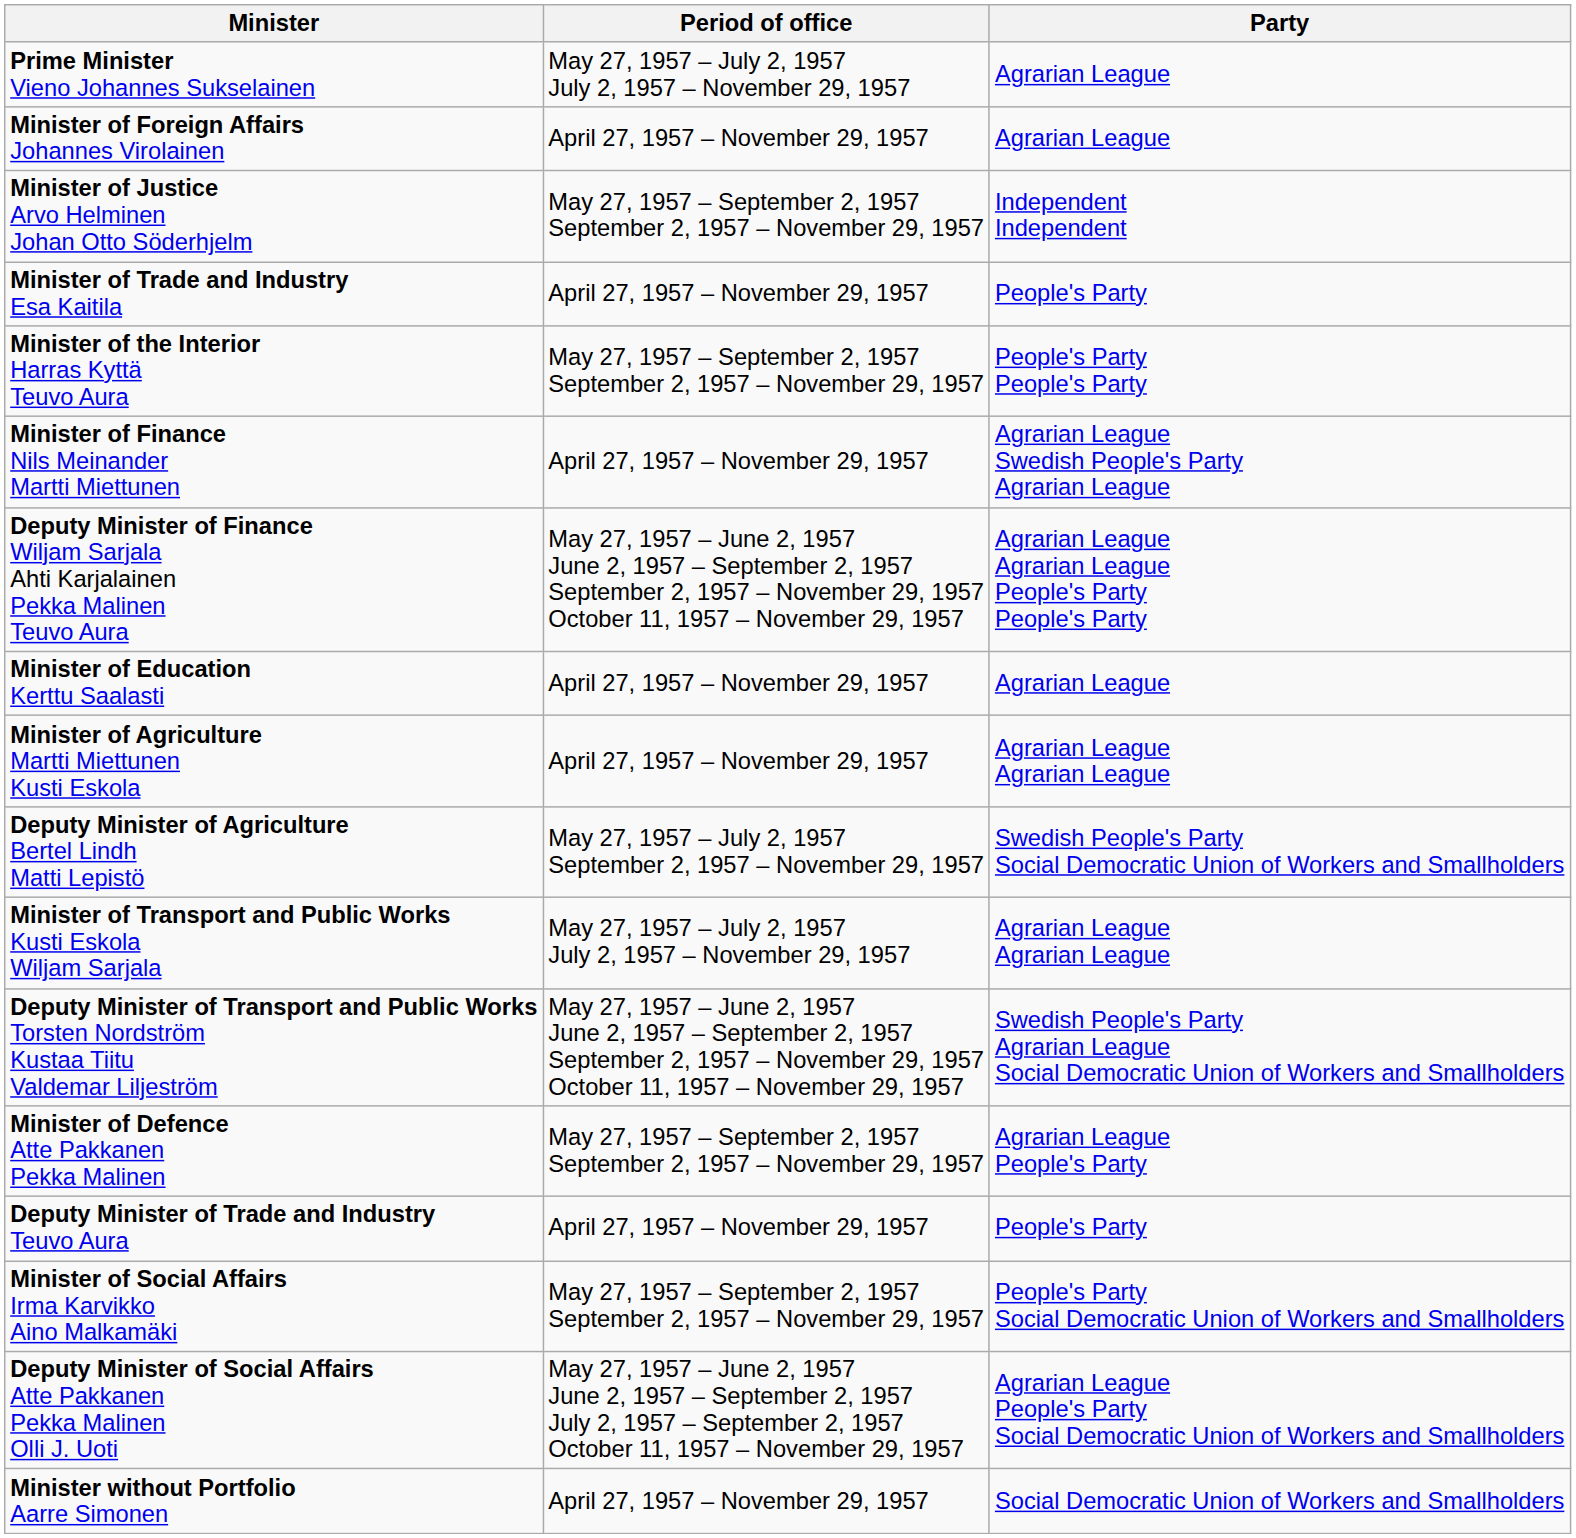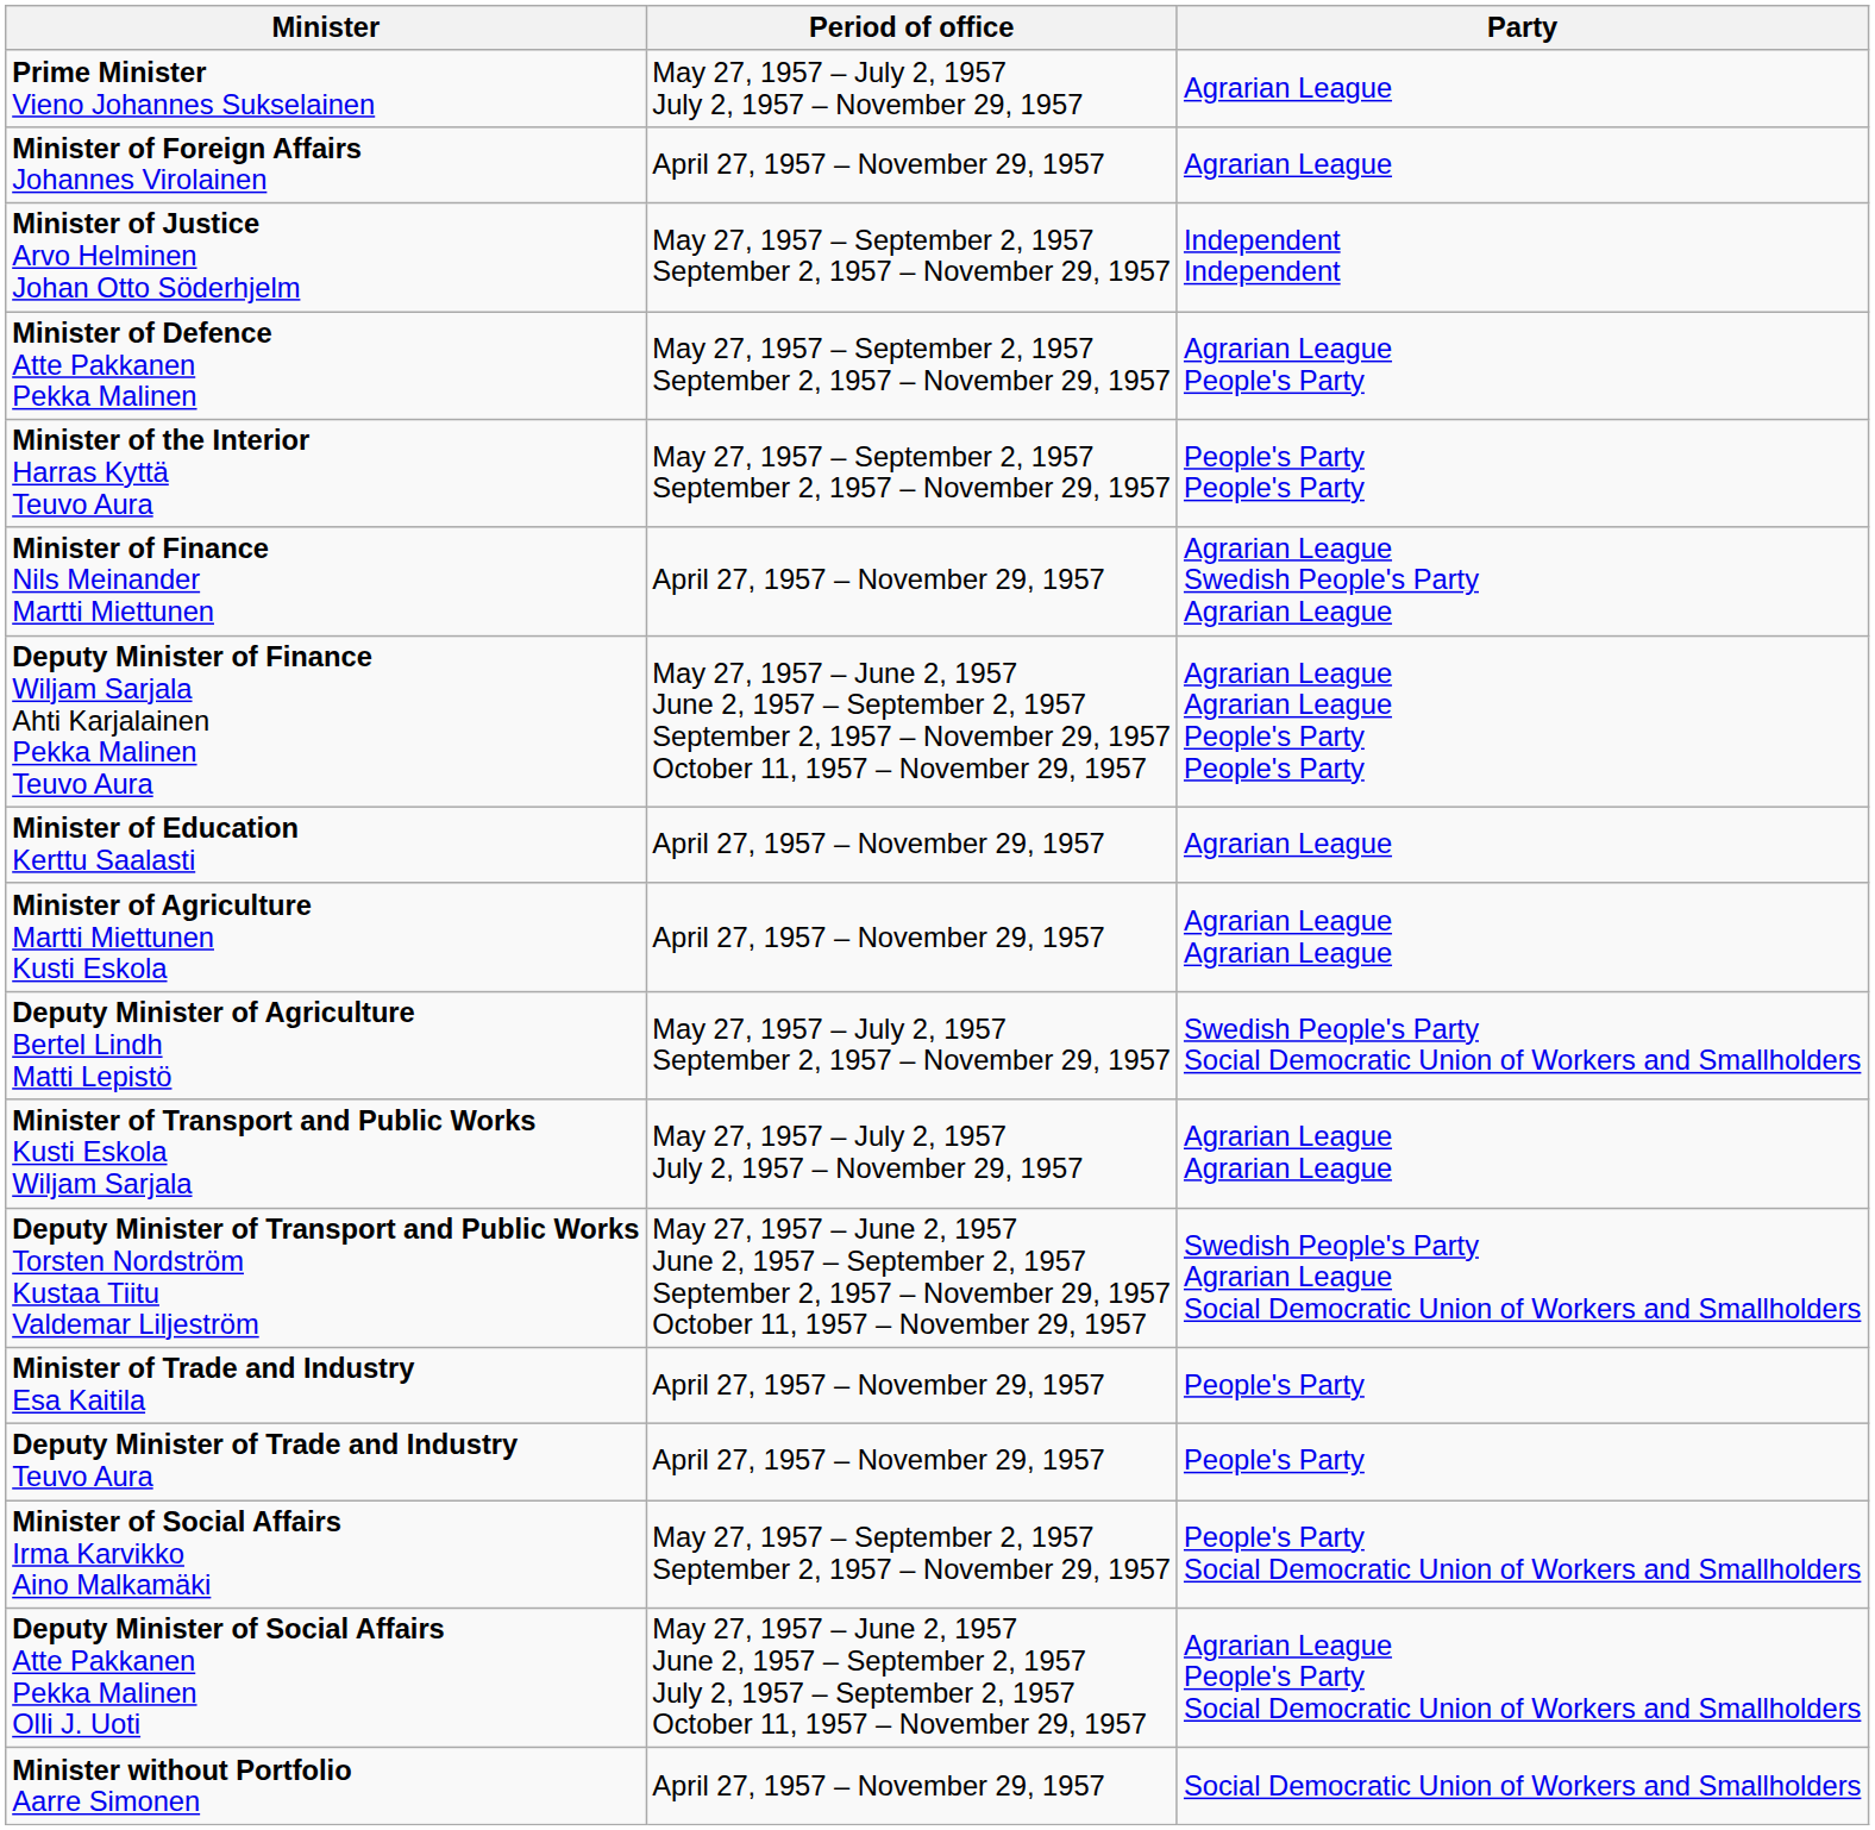rows swapped: Minister of Defence Atte Pakkanen Pekka Malinen <-> Minister of Trade and Industry Esa Kaitila
